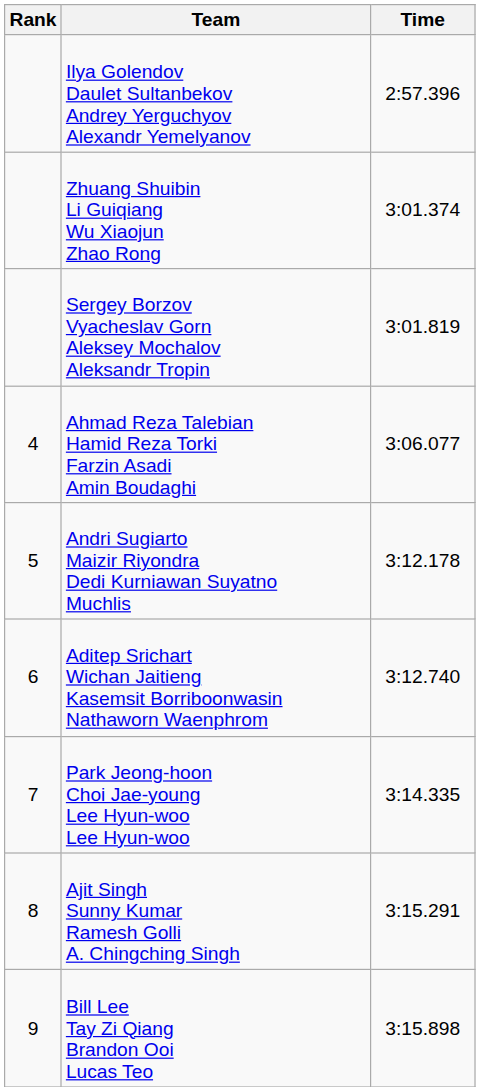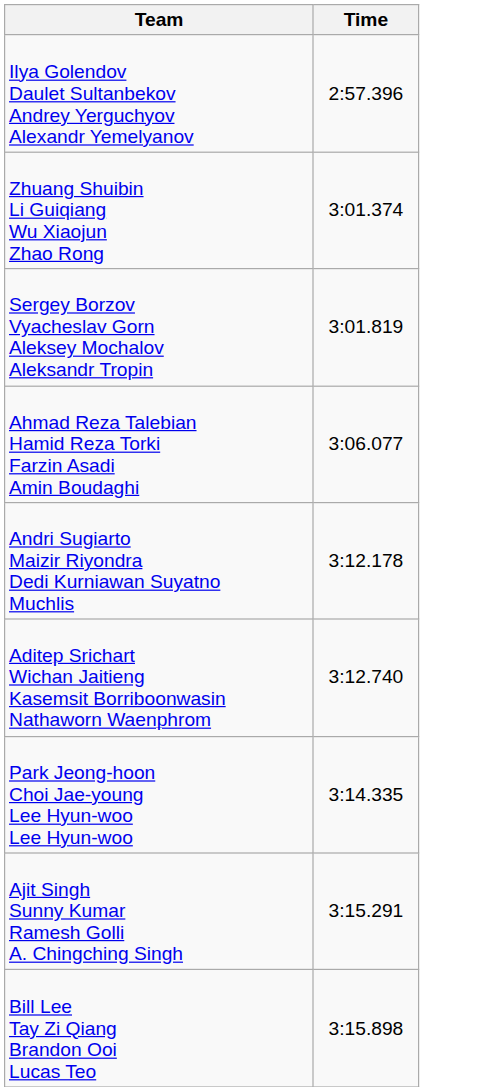- column: Rank | 4 | 5 | 6 | 7 | 8 | 9
